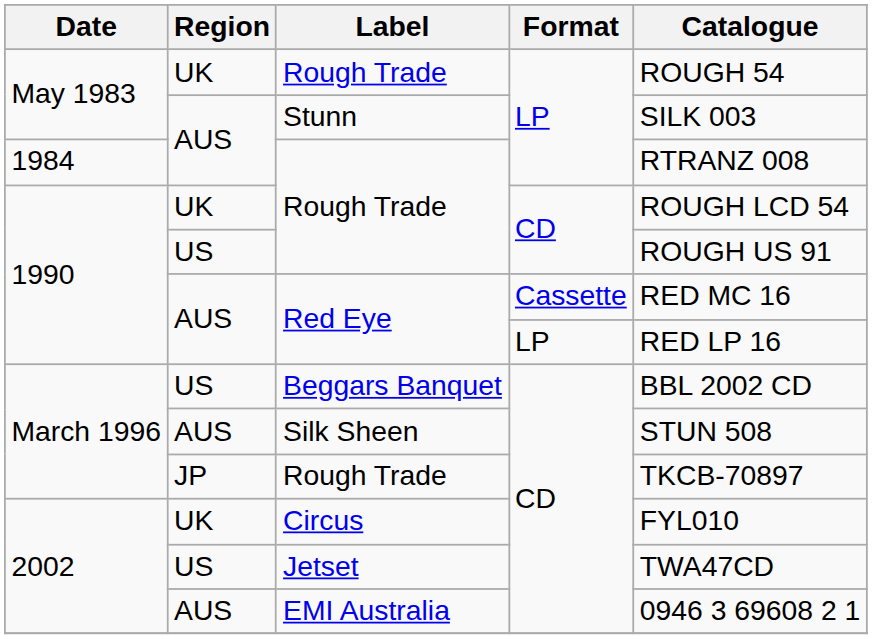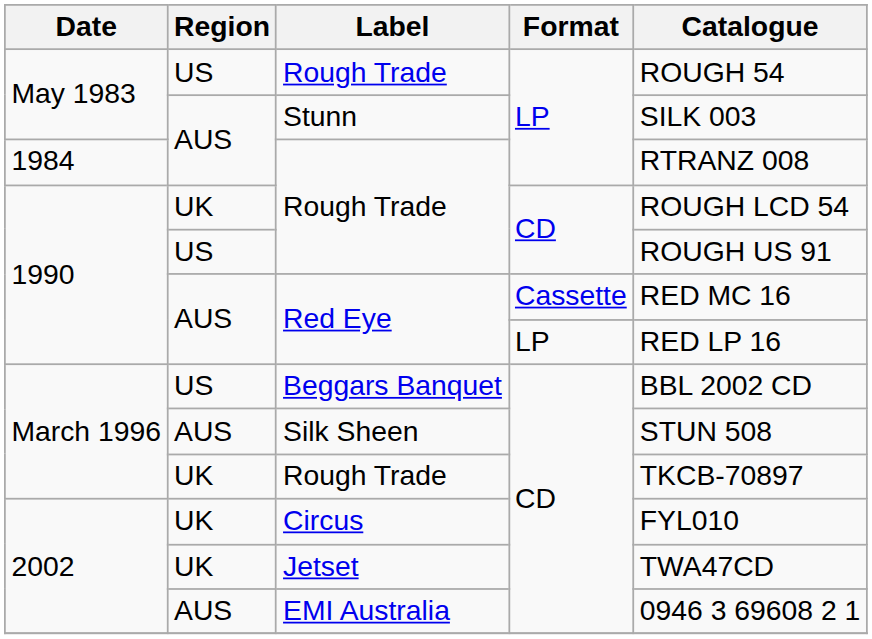May 1983 / Rough Trade | Region: UK -> US
March 1996 / Rough Trade | Region: JP -> UK
Jetset | Region: US -> UK
